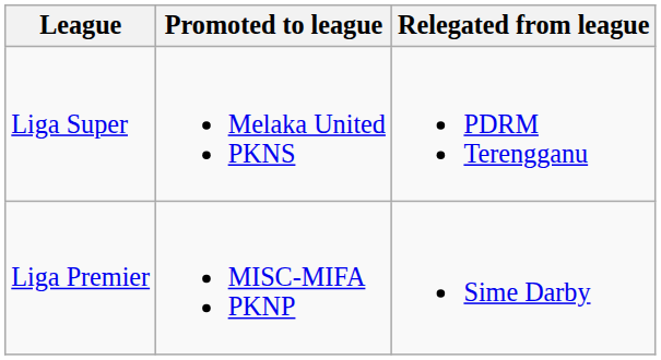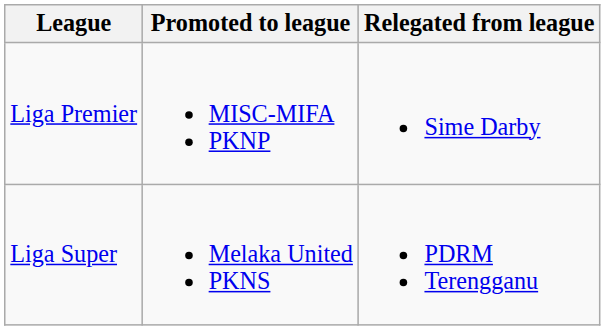rows swapped: Liga Super <-> Liga Premier
